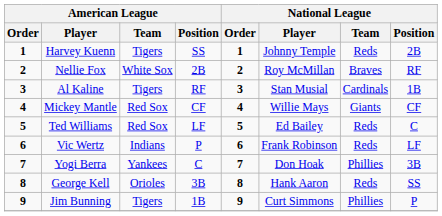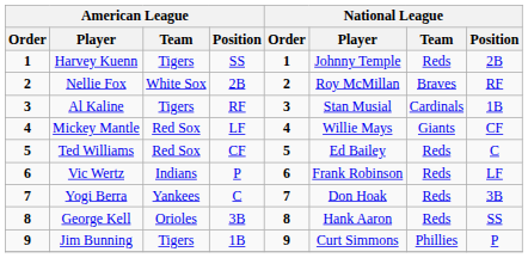Mickey Mantle | American League / Position: CF -> LF
Ted Williams | American League / Position: LF -> CF
Yogi Berra | National League / Team: Phillies -> Reds
